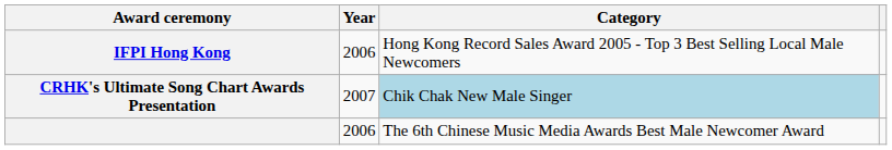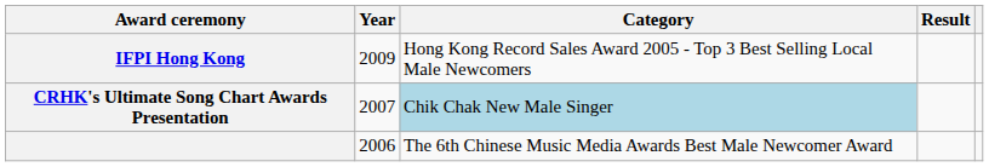+ column: Result
IFPI Hong Kong | Year: 2006 -> 2009
